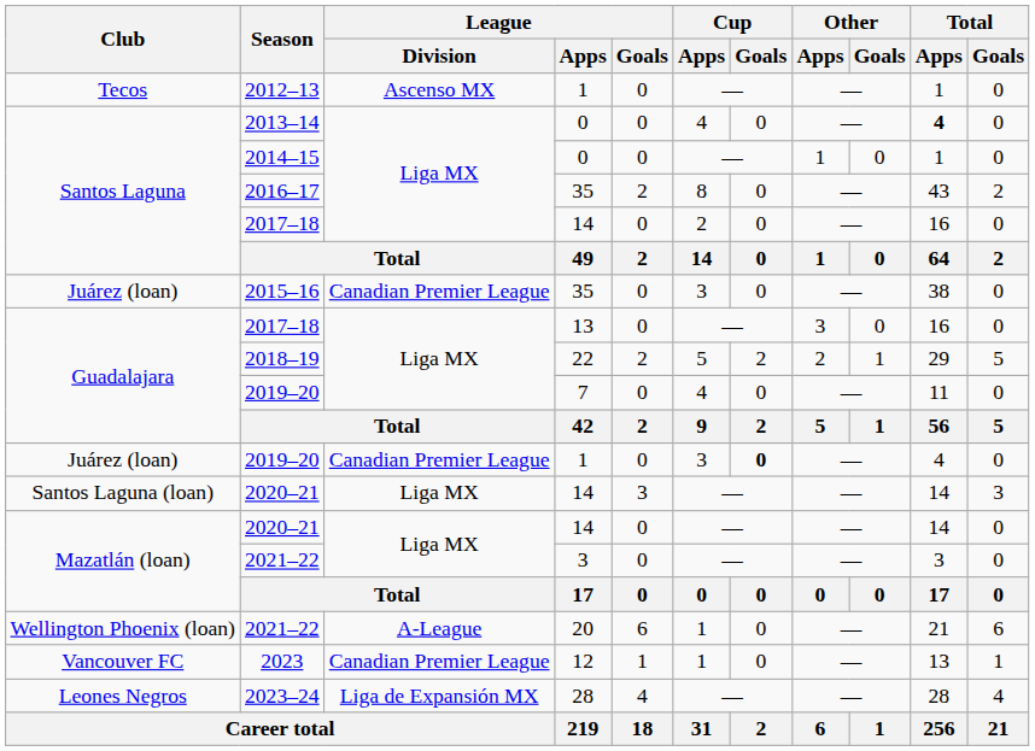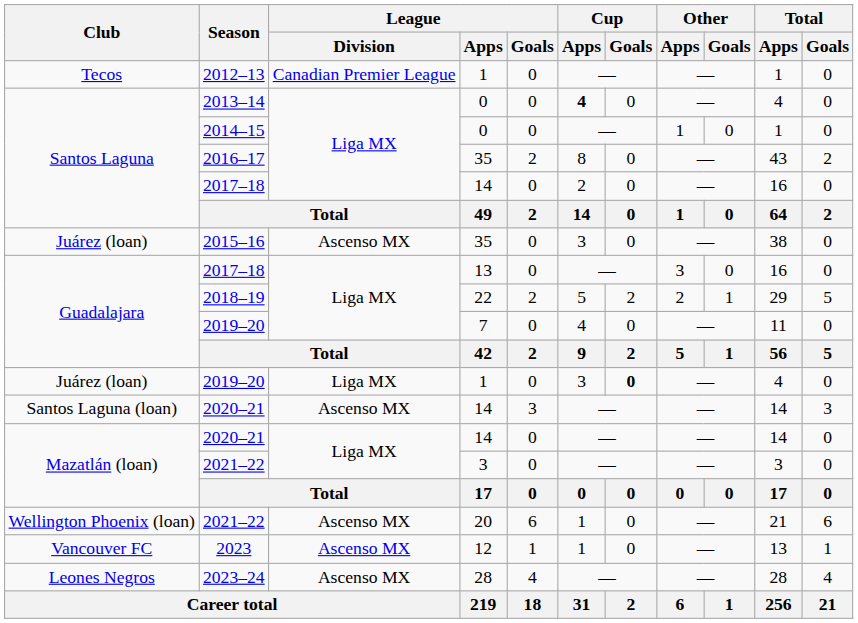2012–13 | League / Division: Ascenso MX -> Canadian Premier League
2013–14 | Cup / Apps: normal -> bold
2013–14 | Total / Apps: bold -> normal
2015–16 | League / Division: Canadian Premier League -> Ascenso MX
Juárez (loan) / 2019–20 | League / Division: Canadian Premier League -> Liga MX
Santos Laguna (loan) / 2020–21 | League / Division: Liga MX -> Ascenso MX
Wellington Phoenix (loan) / 2021–22 | League / Division: A-League -> Ascenso MX
2023 | League / Division: Canadian Premier League -> Ascenso MX
2023–24 | League / Division: Liga de Expansión MX -> Ascenso MX
